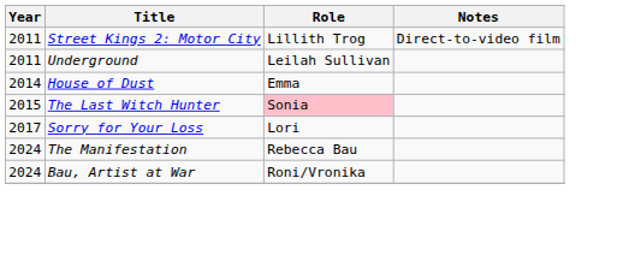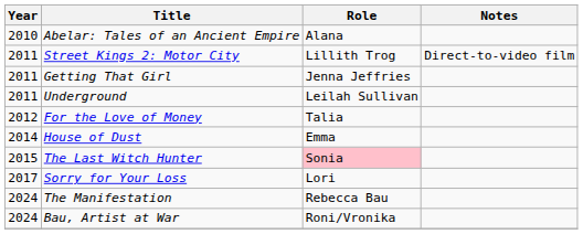+ row: 2010 | Abelar: Tales of an Ancient Empire | Alana
+ row: 2011 | Getting That Girl | Jenna Jeffries
+ row: 2012 | For the Love of Money | Talia
